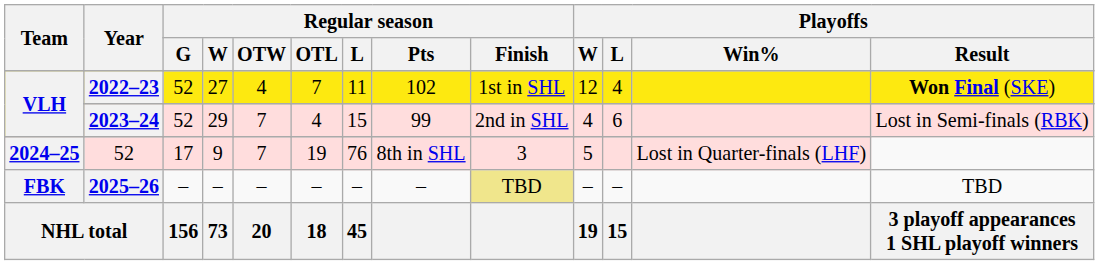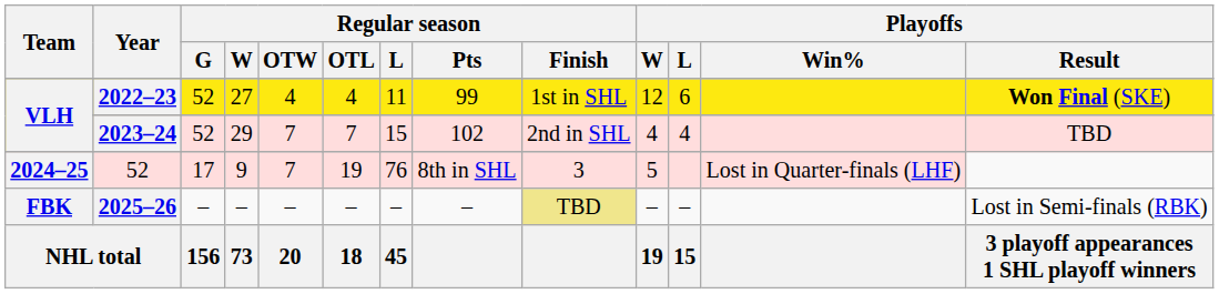2022–23 | Regular season / OTL: 7 -> 4
2022–23 | Regular season / Pts: 102 -> 99
2022–23 | Playoffs / L: 4 -> 6
2023–24 | Regular season / OTL: 4 -> 7
2023–24 | Regular season / Pts: 99 -> 102
2023–24 | Playoffs / L: 6 -> 4
2023–24 | Playoffs / Result: Lost in Semi-finals (RBK) -> TBD
2025–26 | Playoffs / Result: TBD -> Lost in Semi-finals (RBK)
